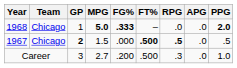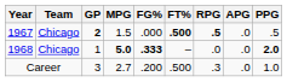rows swapped: 1967 <-> 1968
